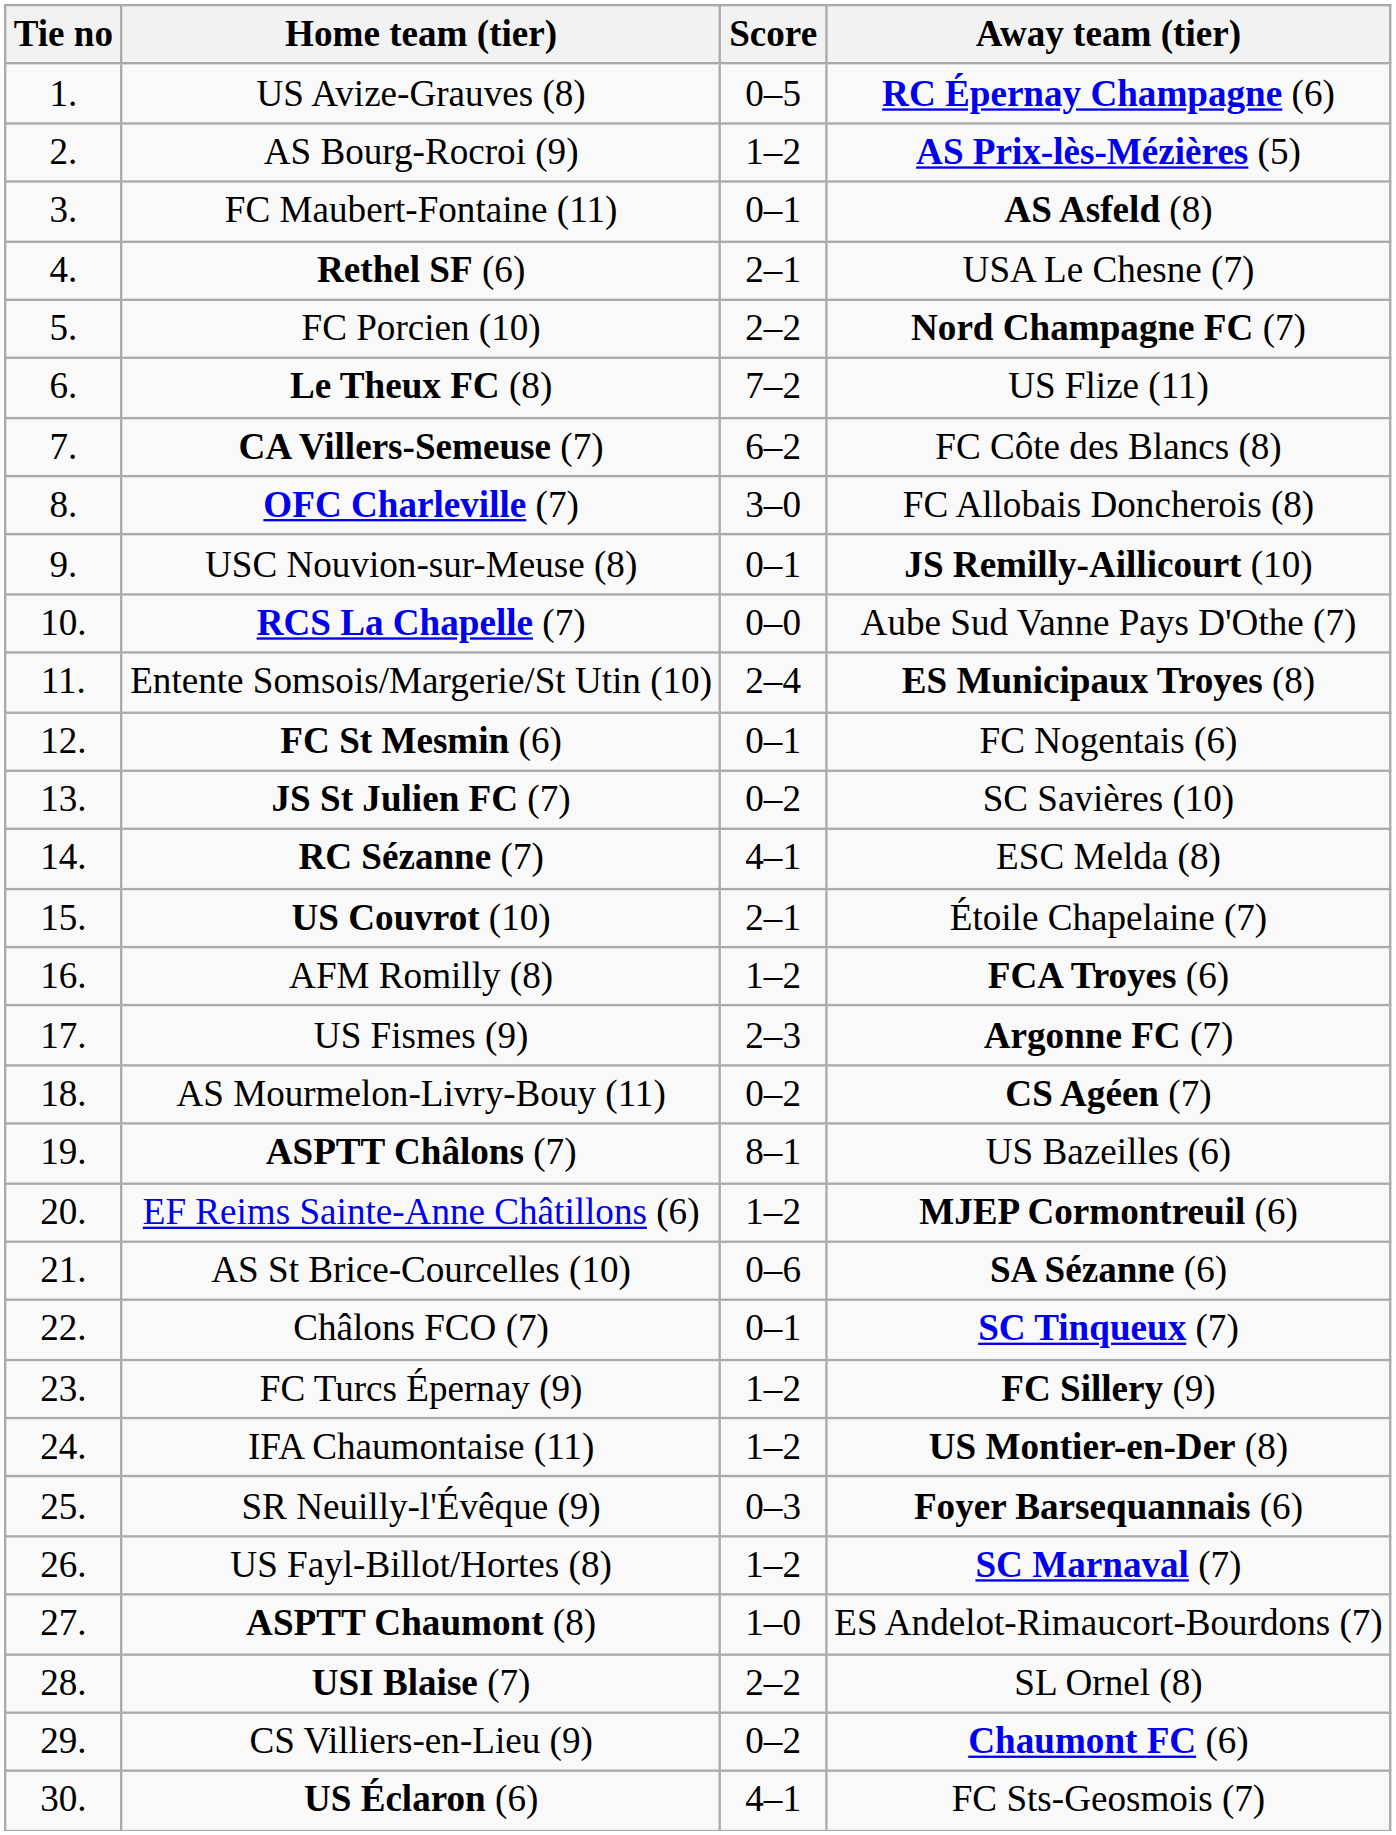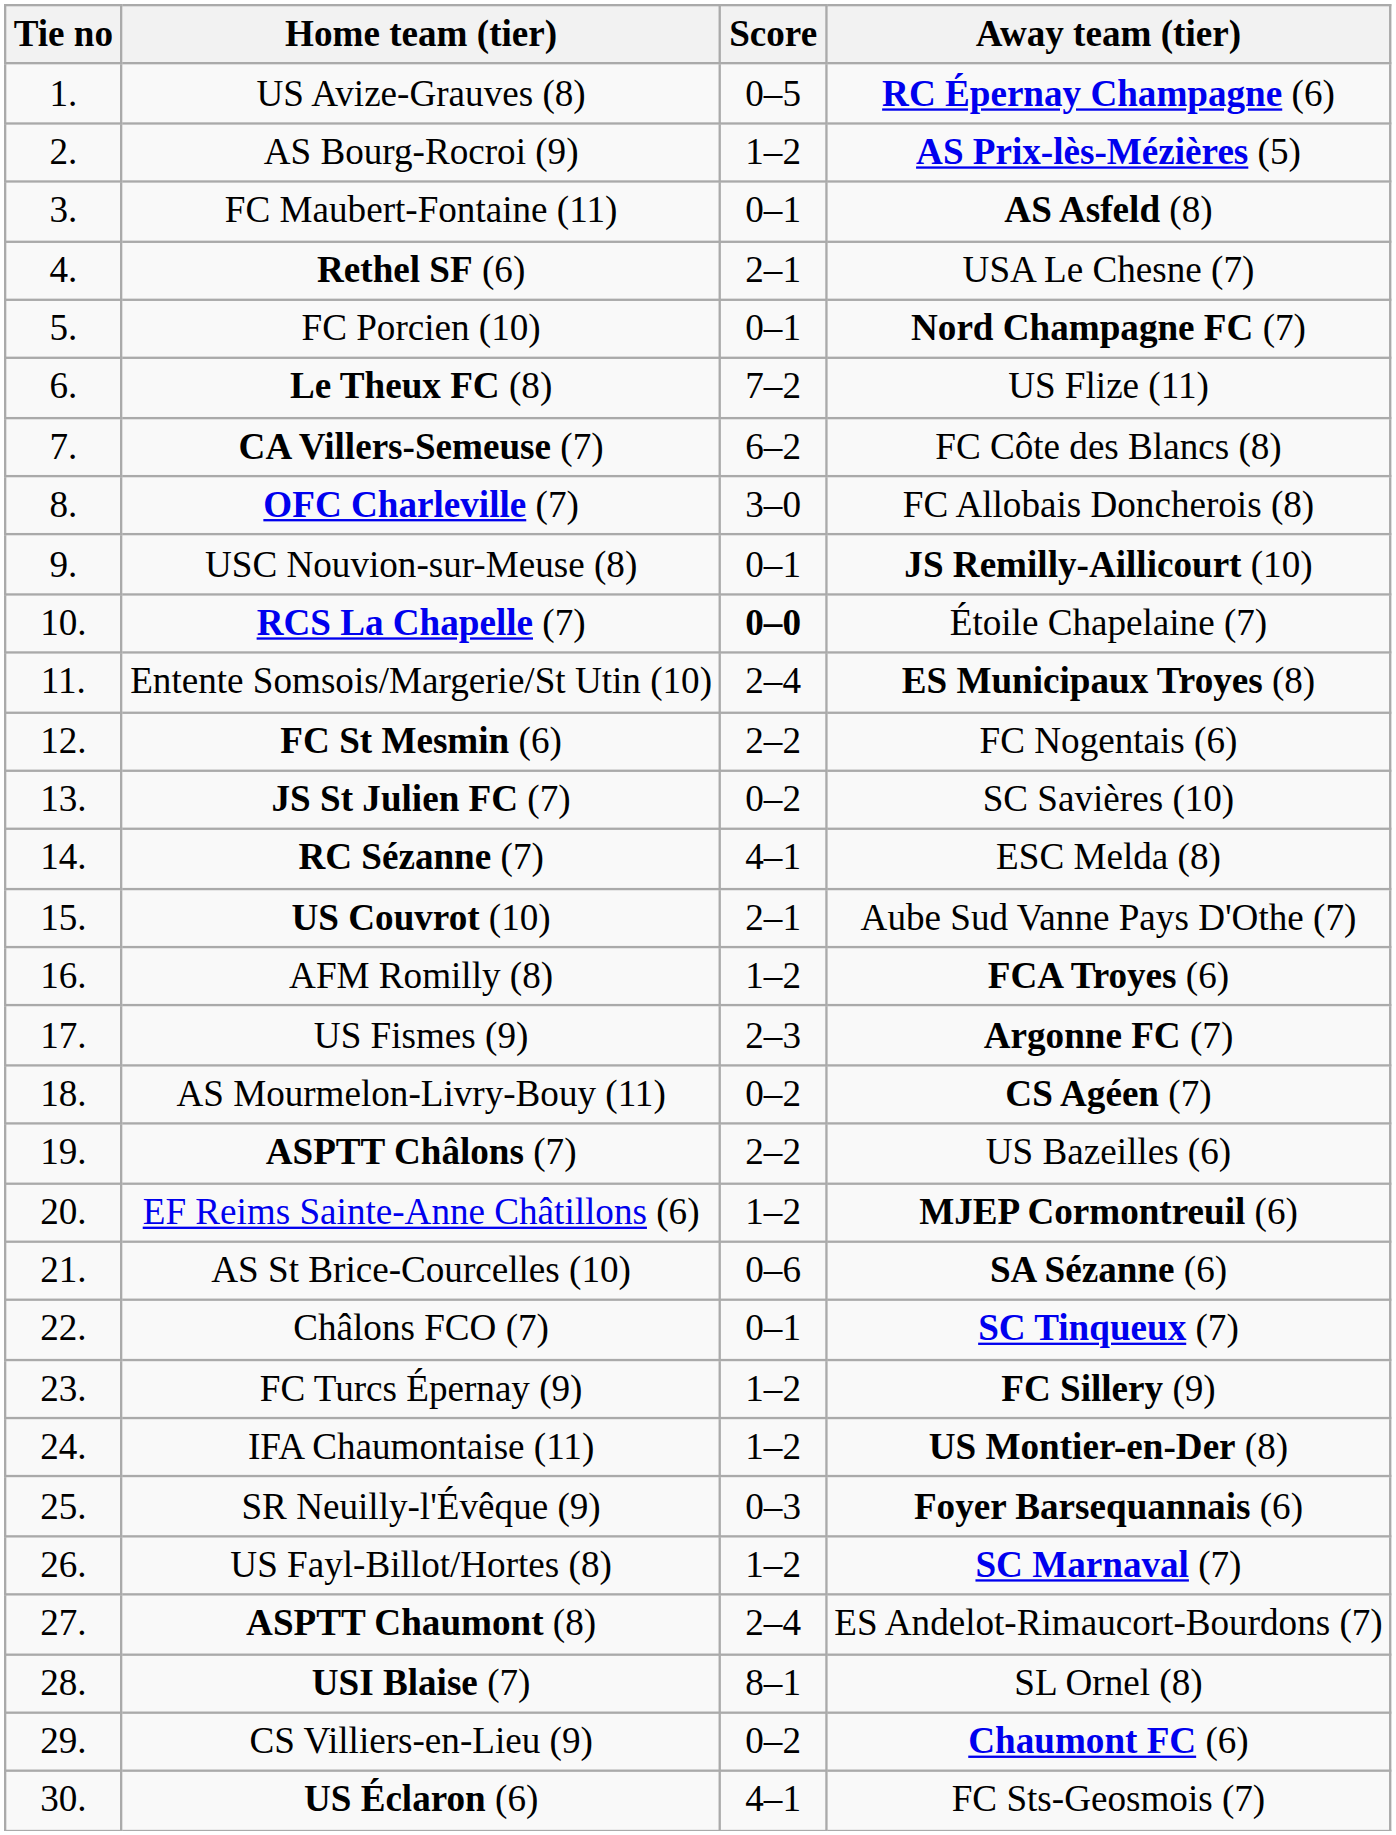FC Porcien (10) | Score: 2–2 -> 0–1
RCS La Chapelle (7) | Score: normal -> bold
RCS La Chapelle (7) | Away team (tier): Aube Sud Vanne Pays D'Othe (7) -> Étoile Chapelaine (7)
FC St Mesmin (6) | Score: 0–1 -> 2–2
US Couvrot (10) | Away team (tier): Étoile Chapelaine (7) -> Aube Sud Vanne Pays D'Othe (7)
ASPTT Châlons (7) | Score: 8–1 -> 2–2
ASPTT Chaumont (8) | Score: 1–0 -> 2–4
USI Blaise (7) | Score: 2–2 -> 8–1
